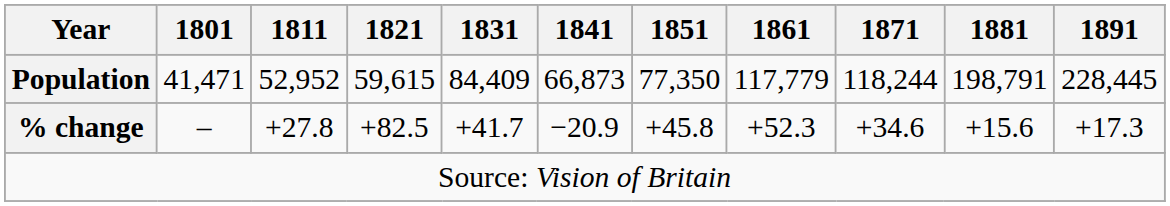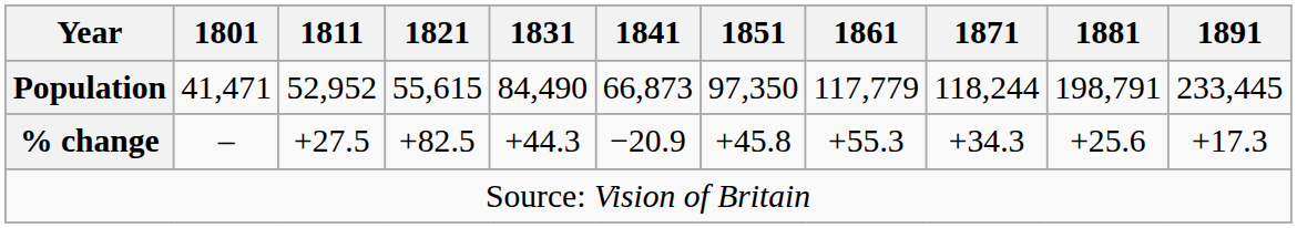Population | 1821: 59,615 -> 55,615
Population | 1831: 84,409 -> 84,490
Population | 1851: 77,350 -> 97,350
Population | 1891: 228,445 -> 233,445
% change | 1811: +27.8 -> +27.5
% change | 1831: +41.7 -> +44.3
% change | 1861: +52.3 -> +55.3
% change | 1871: +34.6 -> +34.3
% change | 1881: +15.6 -> +25.6
